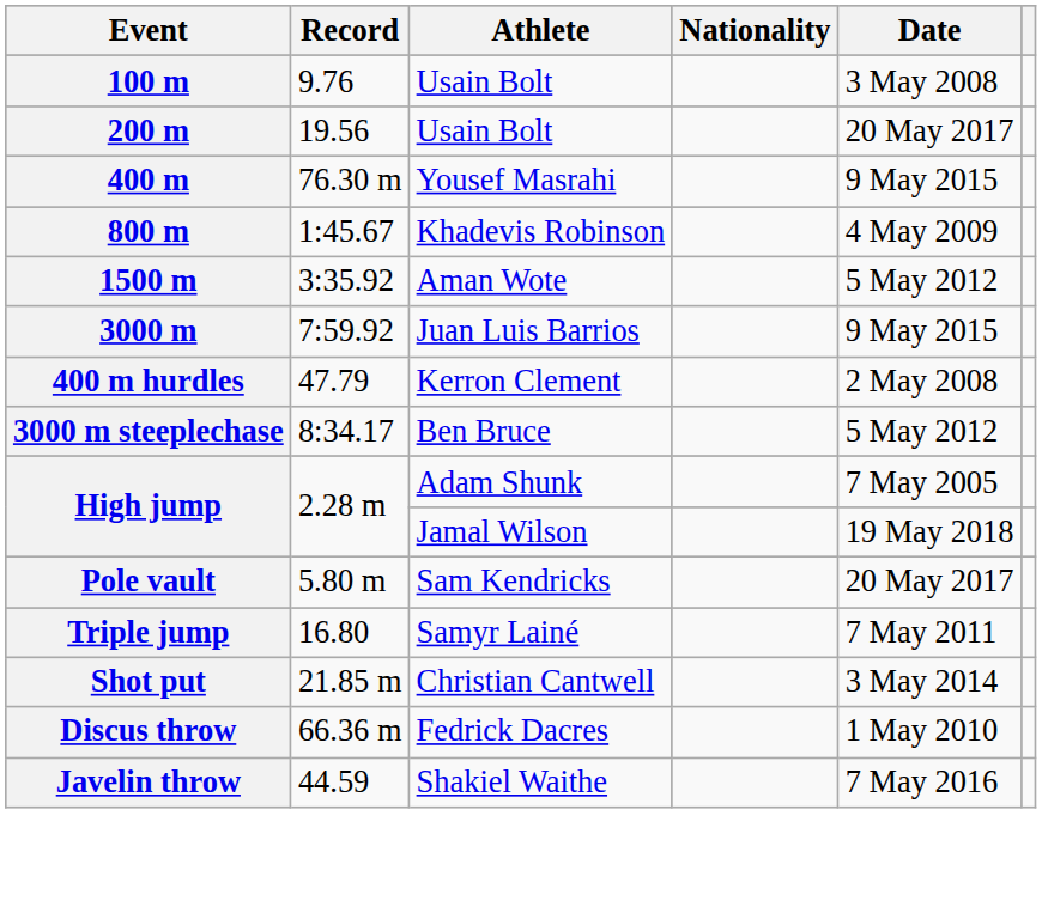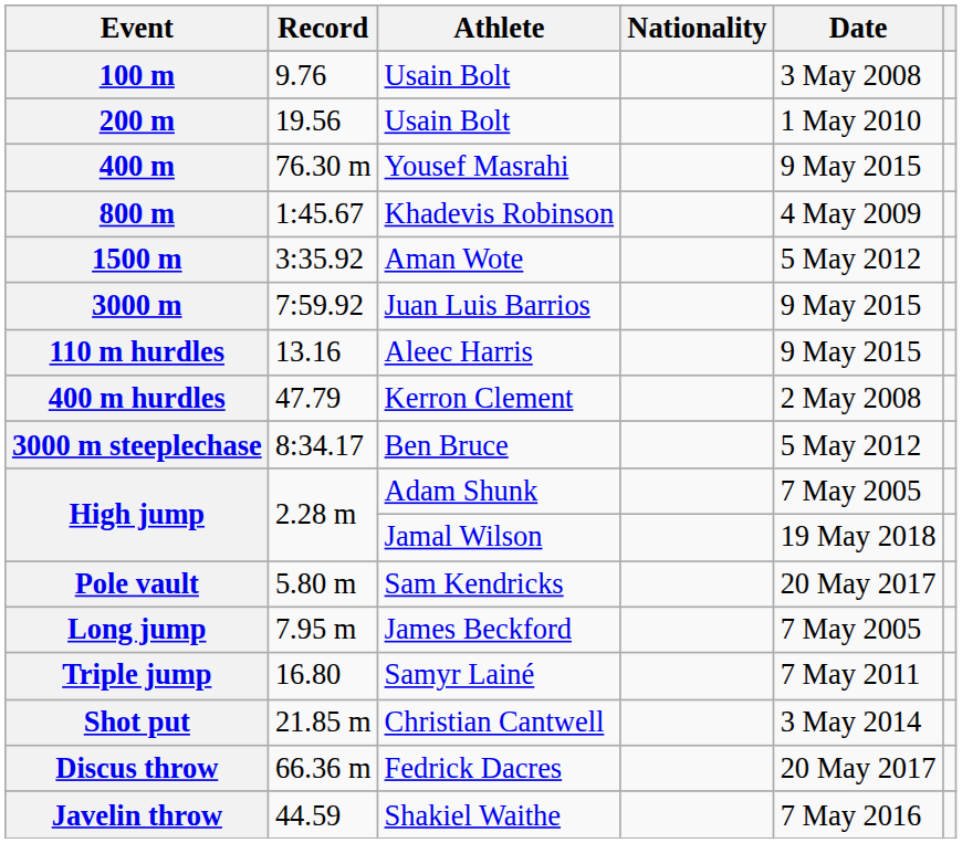200 m | Date: 20 May 2017 -> 1 May 2010
+ row: 110 m hurdles | 13.16 | Aleec Harris | 9 May 2015
+ row: Long jump | 7.95 m | James Beckford | 7 May 2005
Discus throw | Date: 1 May 2010 -> 20 May 2017
